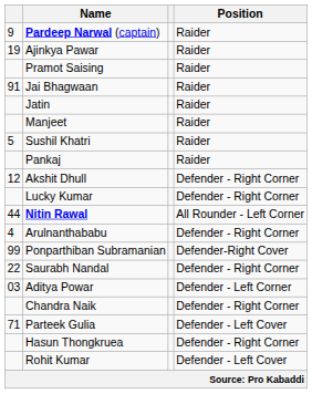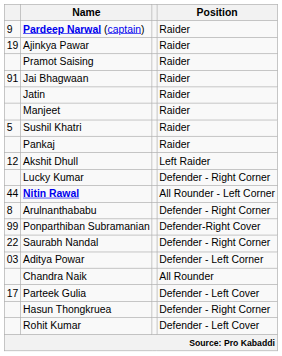Akshit Dhull | Position: Defender - Right Corner -> Left Raider
Arulnanthababu | column 1: 4 -> 8
Chandra Naik | Position: Defender - Right Corner -> All Rounder
Parteek Gulia | column 1: 71 -> 17
